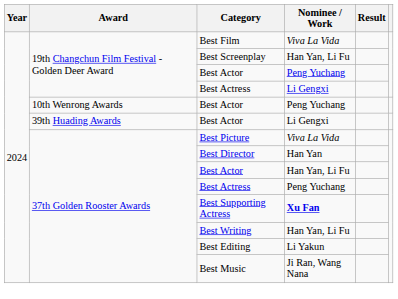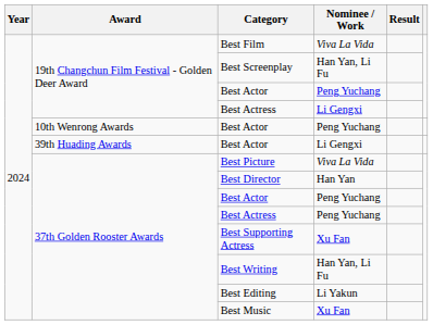37th Golden Rooster Awards / Best Actor | Nominee / Work: Han Yan, Li Fu -> Peng Yuchang
Best Supporting Actress | Nominee / Work: bold -> normal
Best Music | Nominee / Work: Ji Ran, Wang Nana -> Xu Fan
